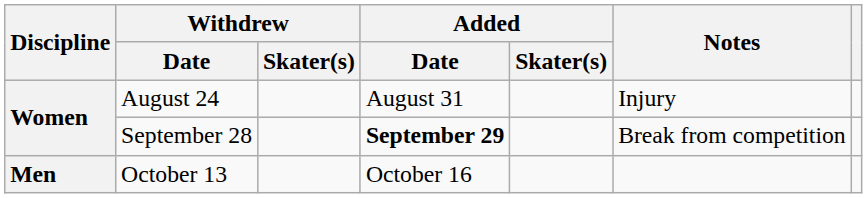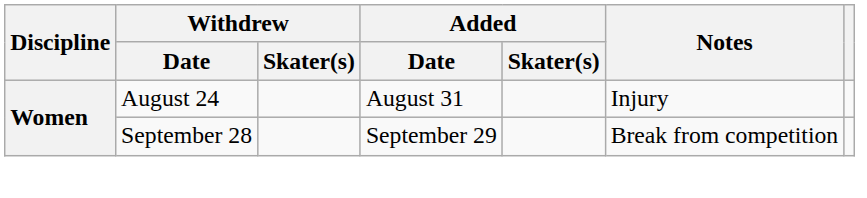September 28 | Added / Date: bold -> normal
- row: Men | October 13 | October 16
